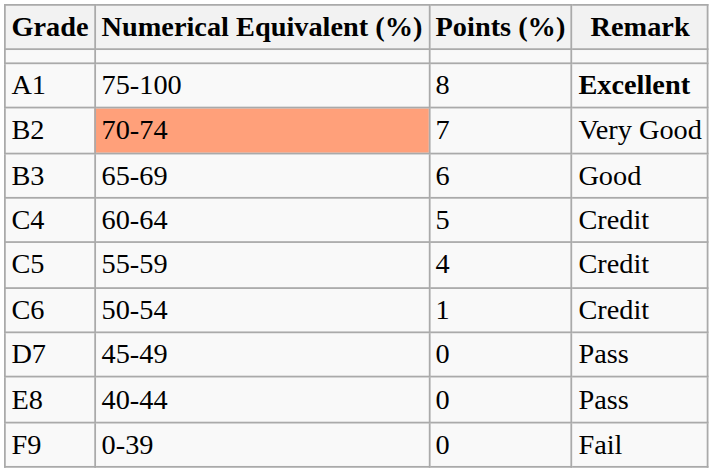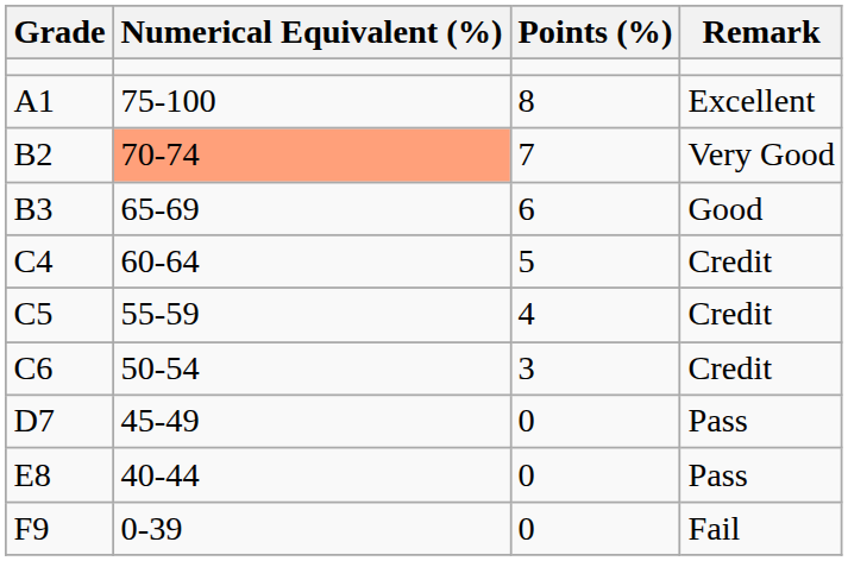A1 | Remark: bold -> normal
C6 | Points (%): 1 -> 3
